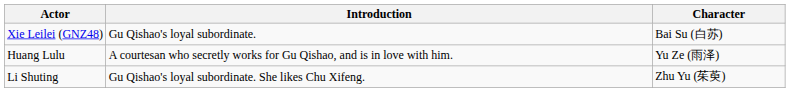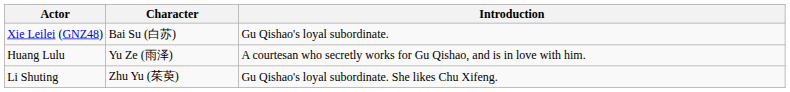columns swapped: Character <-> Introduction
